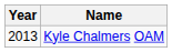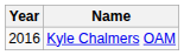Kyle Chalmers OAM | Year: 2013 -> 2016
